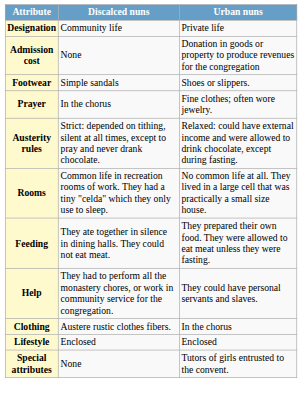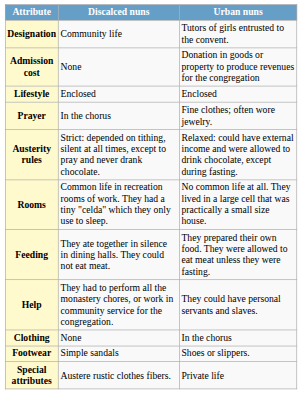Designation | Urban nuns: Private life -> Tutors of girls entrusted to the convent.
rows swapped: Lifestyle <-> Footwear
Clothing | Discalced nuns: Austere rustic clothes fibers. -> None
Special attributes | Discalced nuns: None -> Austere rustic clothes fibers.
Special attributes | Urban nuns: Tutors of girls entrusted to the convent. -> Private life
